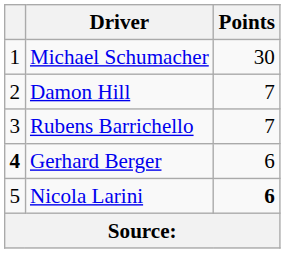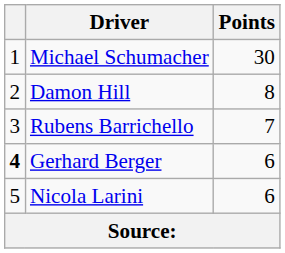Damon Hill | Points: 7 -> 8
Nicola Larini | Points: bold -> normal
